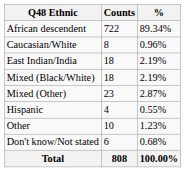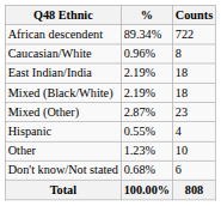columns swapped: Counts <-> %
